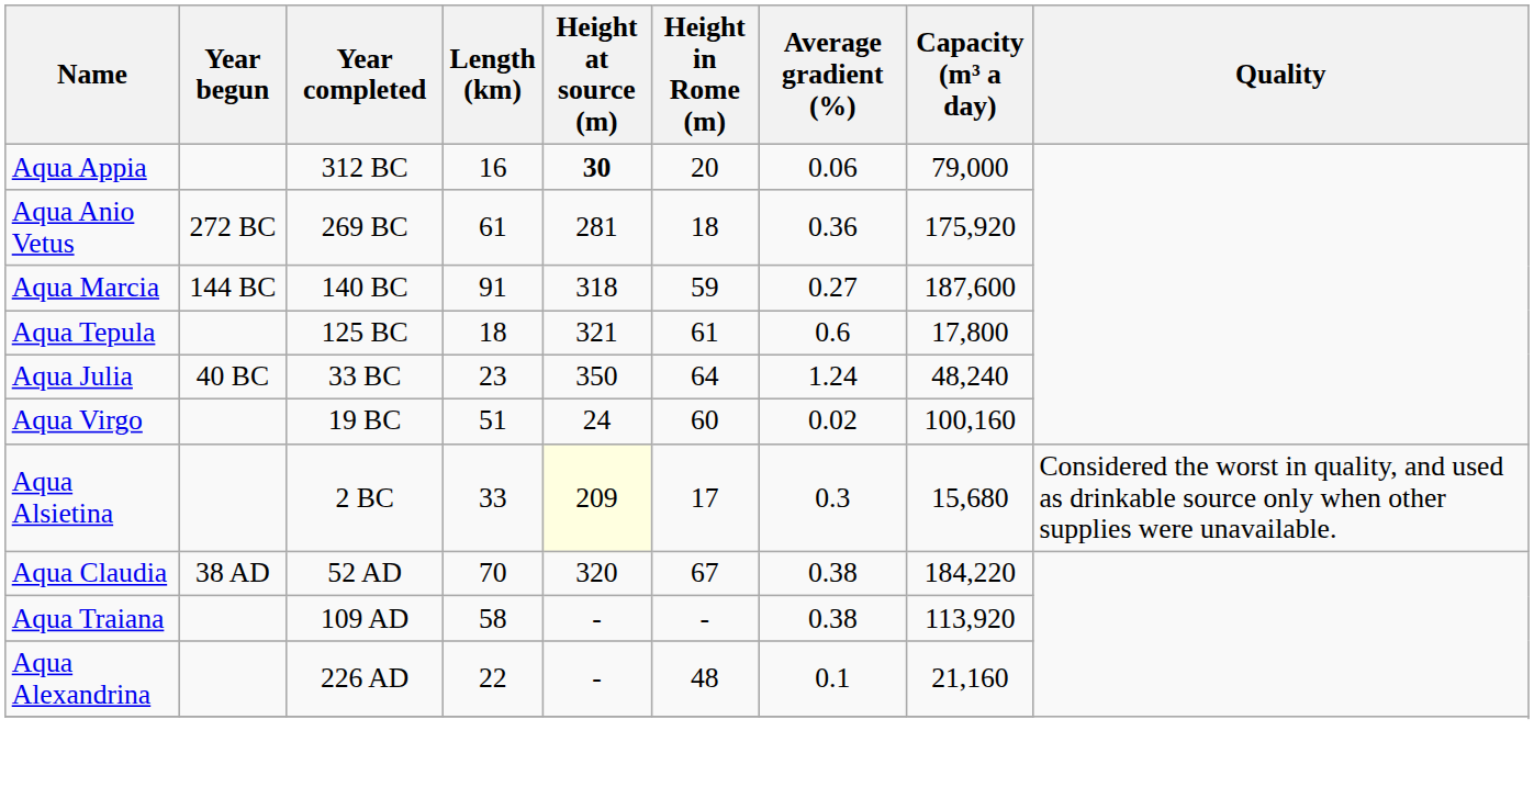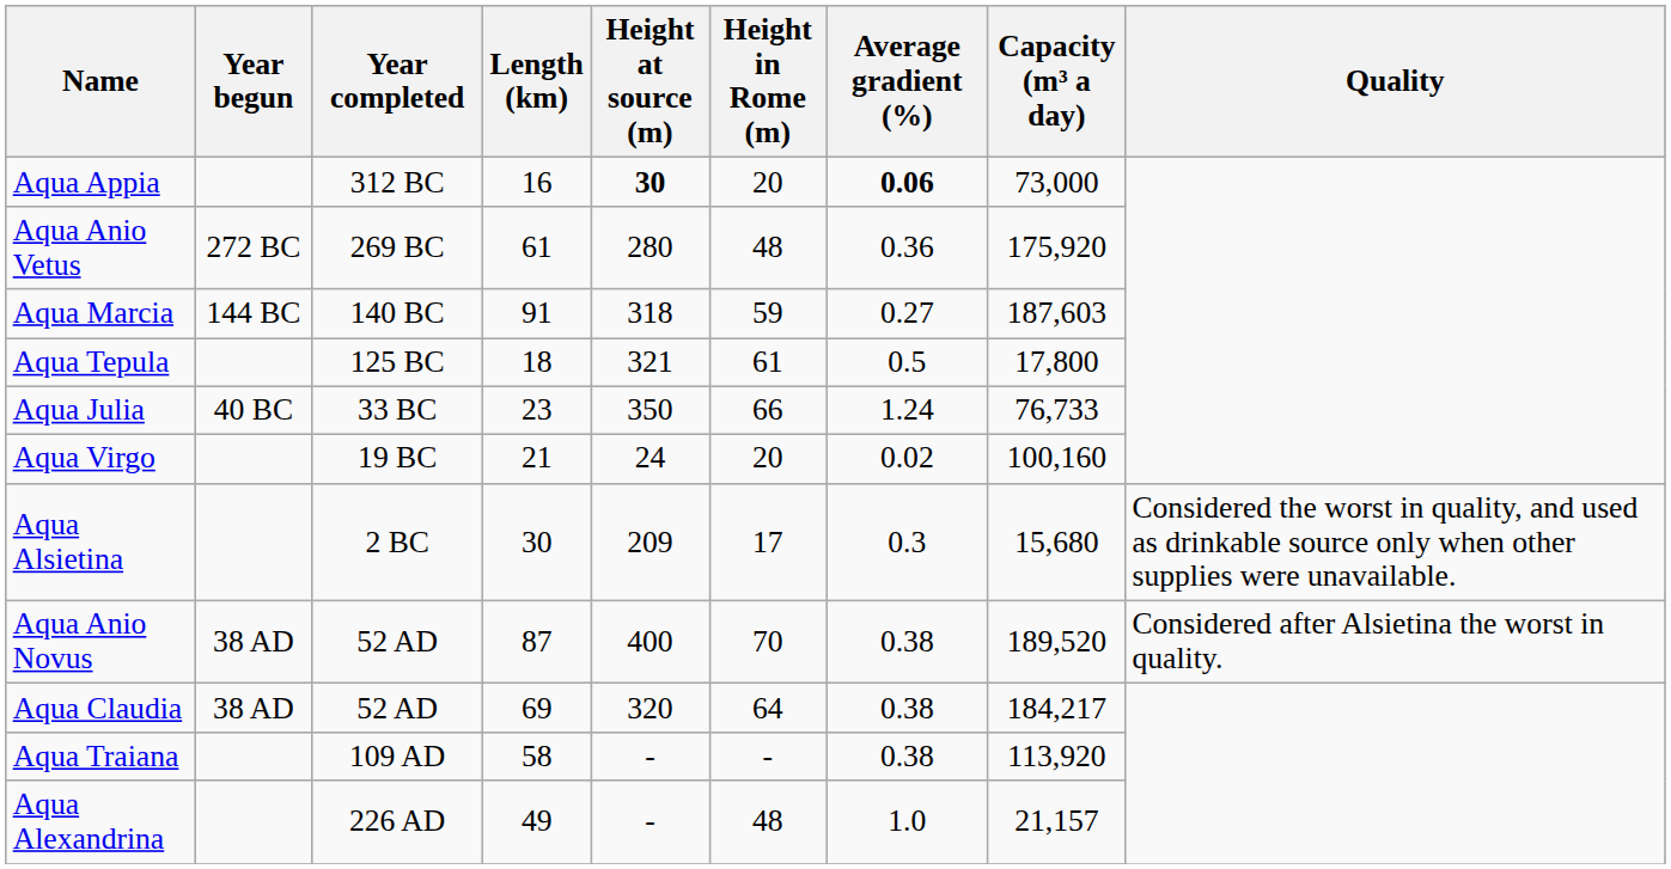Aqua Appia | Average gradient (%): normal -> bold
Aqua Appia | Capacity (m³ a day): 79,000 -> 73,000
Aqua Anio Vetus | Height at source (m): 281 -> 280
Aqua Anio Vetus | Height in Rome (m): 18 -> 48
Aqua Marcia | Capacity (m³ a day): 187,600 -> 187,603
Aqua Tepula | Average gradient (%): 0.6 -> 0.5
Aqua Julia | Height in Rome (m): 64 -> 66
Aqua Julia | Capacity (m³ a day): 48,240 -> 76,733
Aqua Virgo | Length (km): 51 -> 21
Aqua Virgo | Height in Rome (m): 60 -> 20
Aqua Alsietina | Length (km): 33 -> 30
Aqua Alsietina | Height at source (m): lightyellow background -> no background
+ row: Aqua Anio Novus | 38 AD | 52 AD | 87 | 400 | 70 | 0.38 | 189,520 | Considered after Alsietina the worst in quality.
Aqua Claudia | Length (km): 70 -> 69
Aqua Claudia | Height in Rome (m): 67 -> 64
Aqua Claudia | Capacity (m³ a day): 184,220 -> 184,217
Aqua Alexandrina | Length (km): 22 -> 49
Aqua Alexandrina | Average gradient (%): 0.1 -> 1.0
Aqua Alexandrina | Capacity (m³ a day): 21,160 -> 21,157
